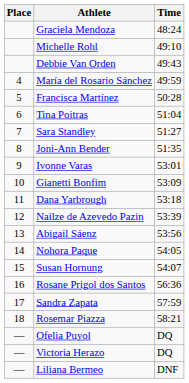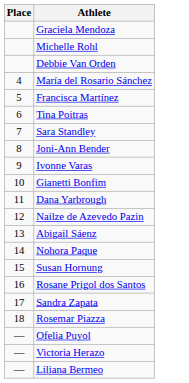- column: Time | 48:24 | 49:10 | 49:43 | 49:59 | 50:28 | 51:04 | 51:27 | 51:35 | 53:01 | 53:09 | 53:18 | 53:39 | 53:56 | 54:05 | 54:07 | 56:36 | 57:59 | 58:21 | DQ | DQ | DNF
